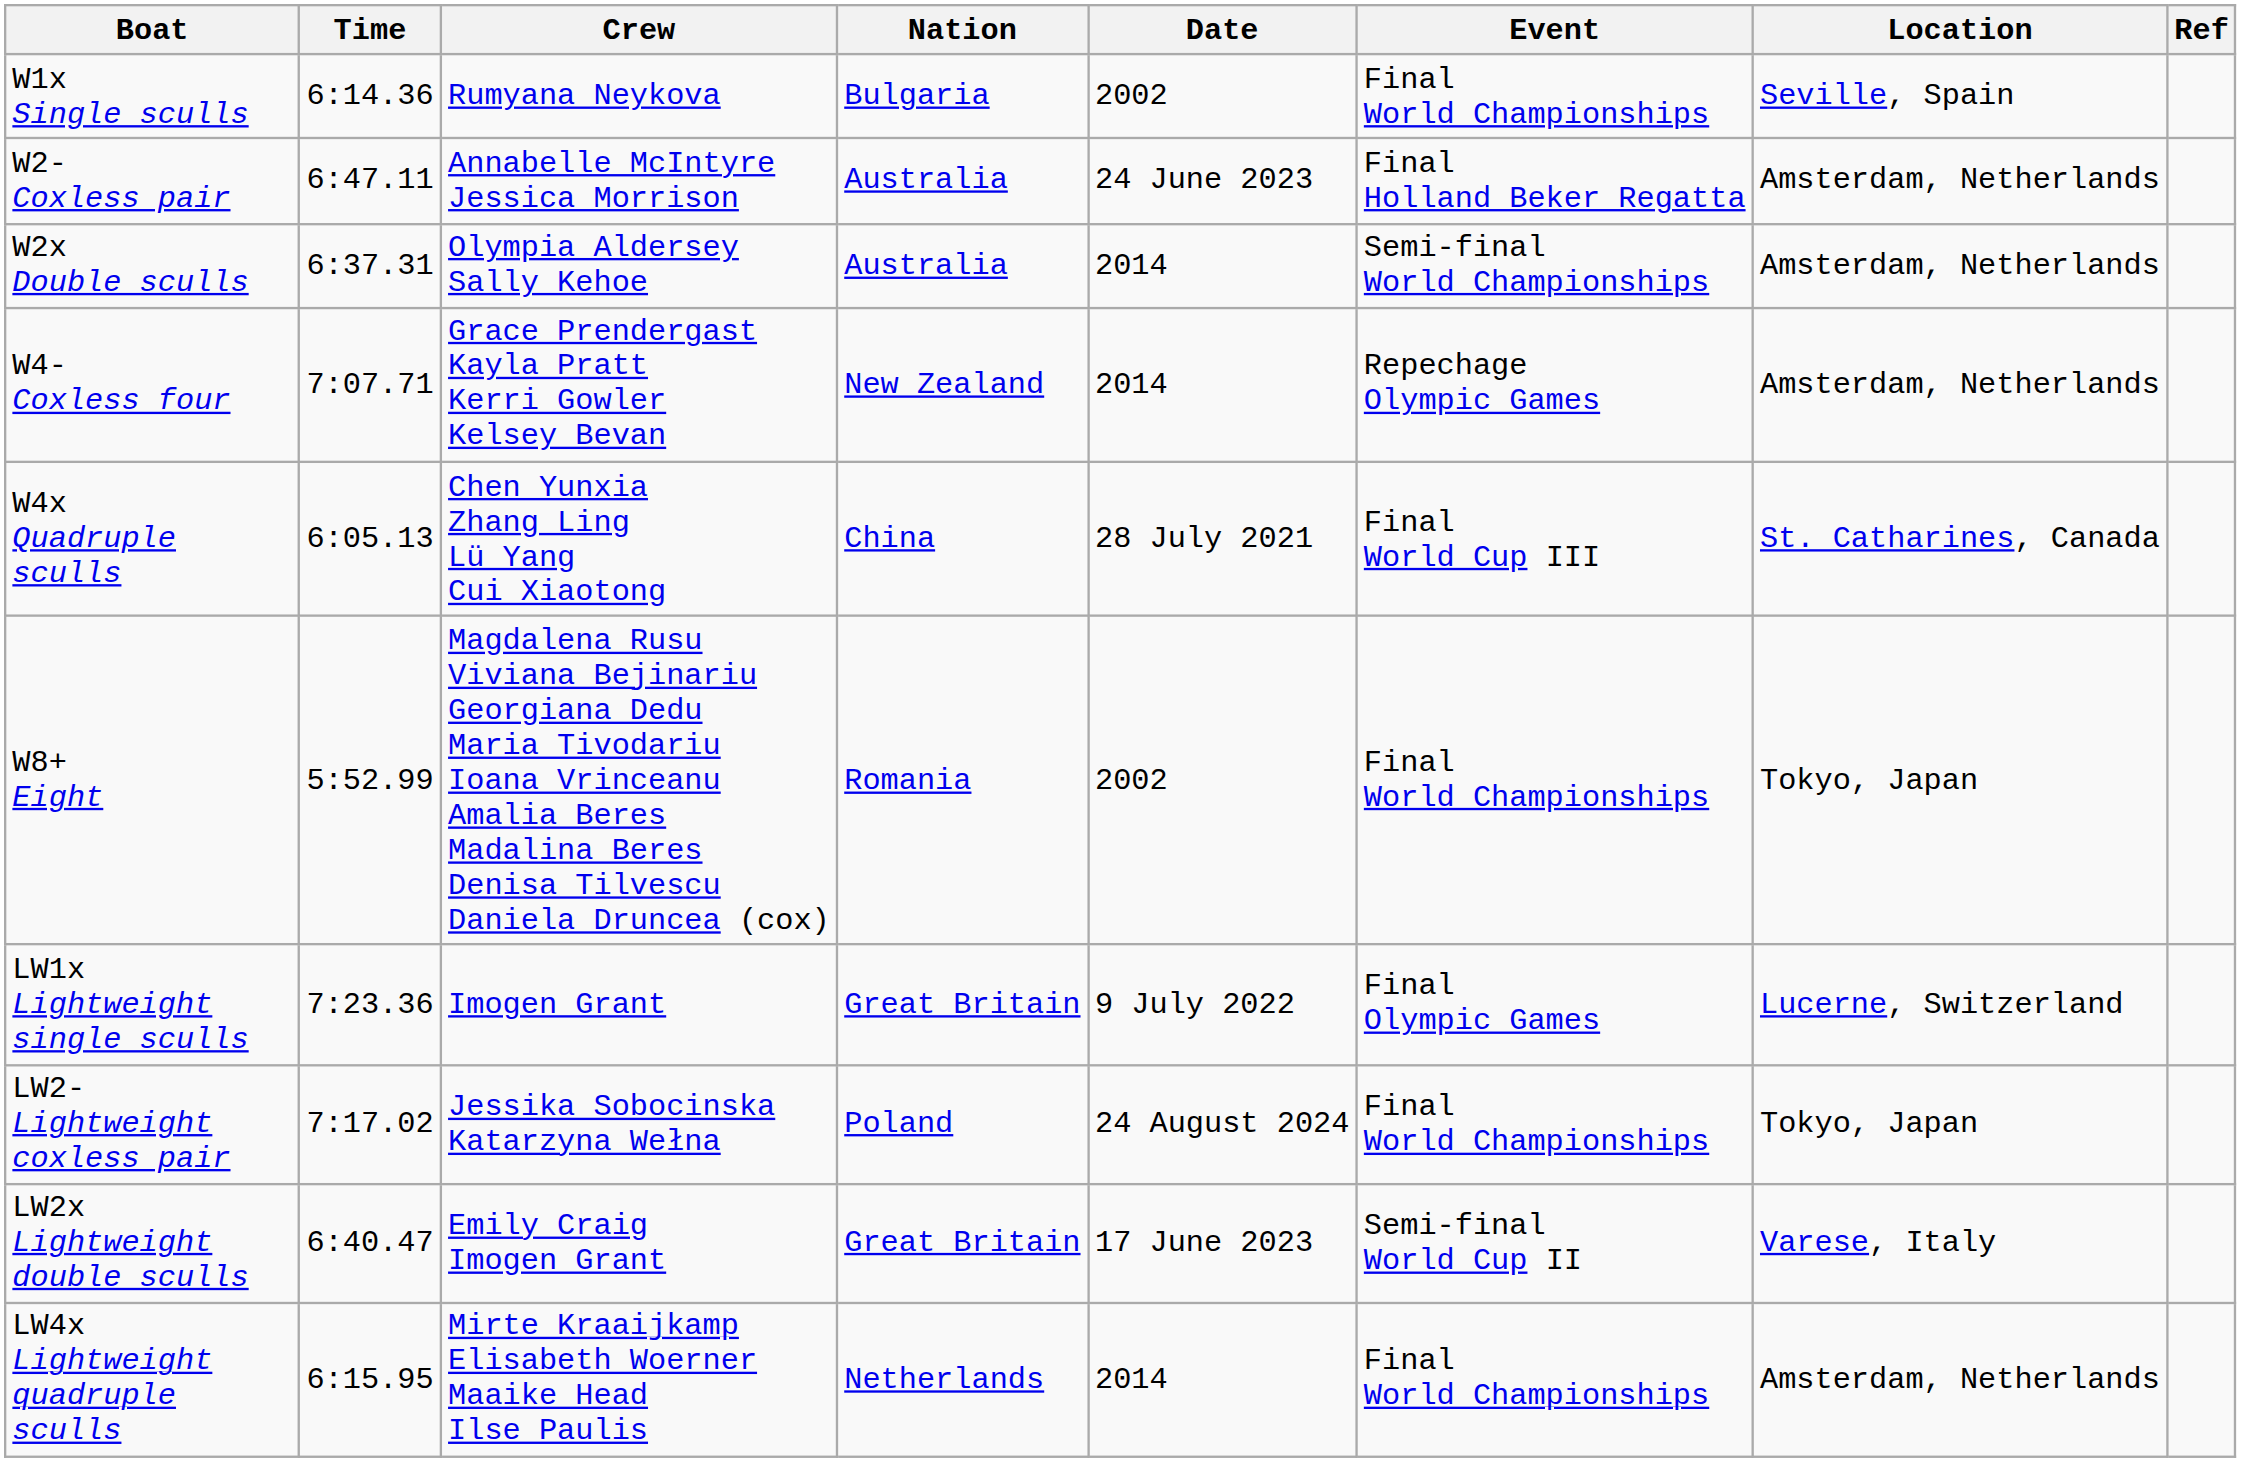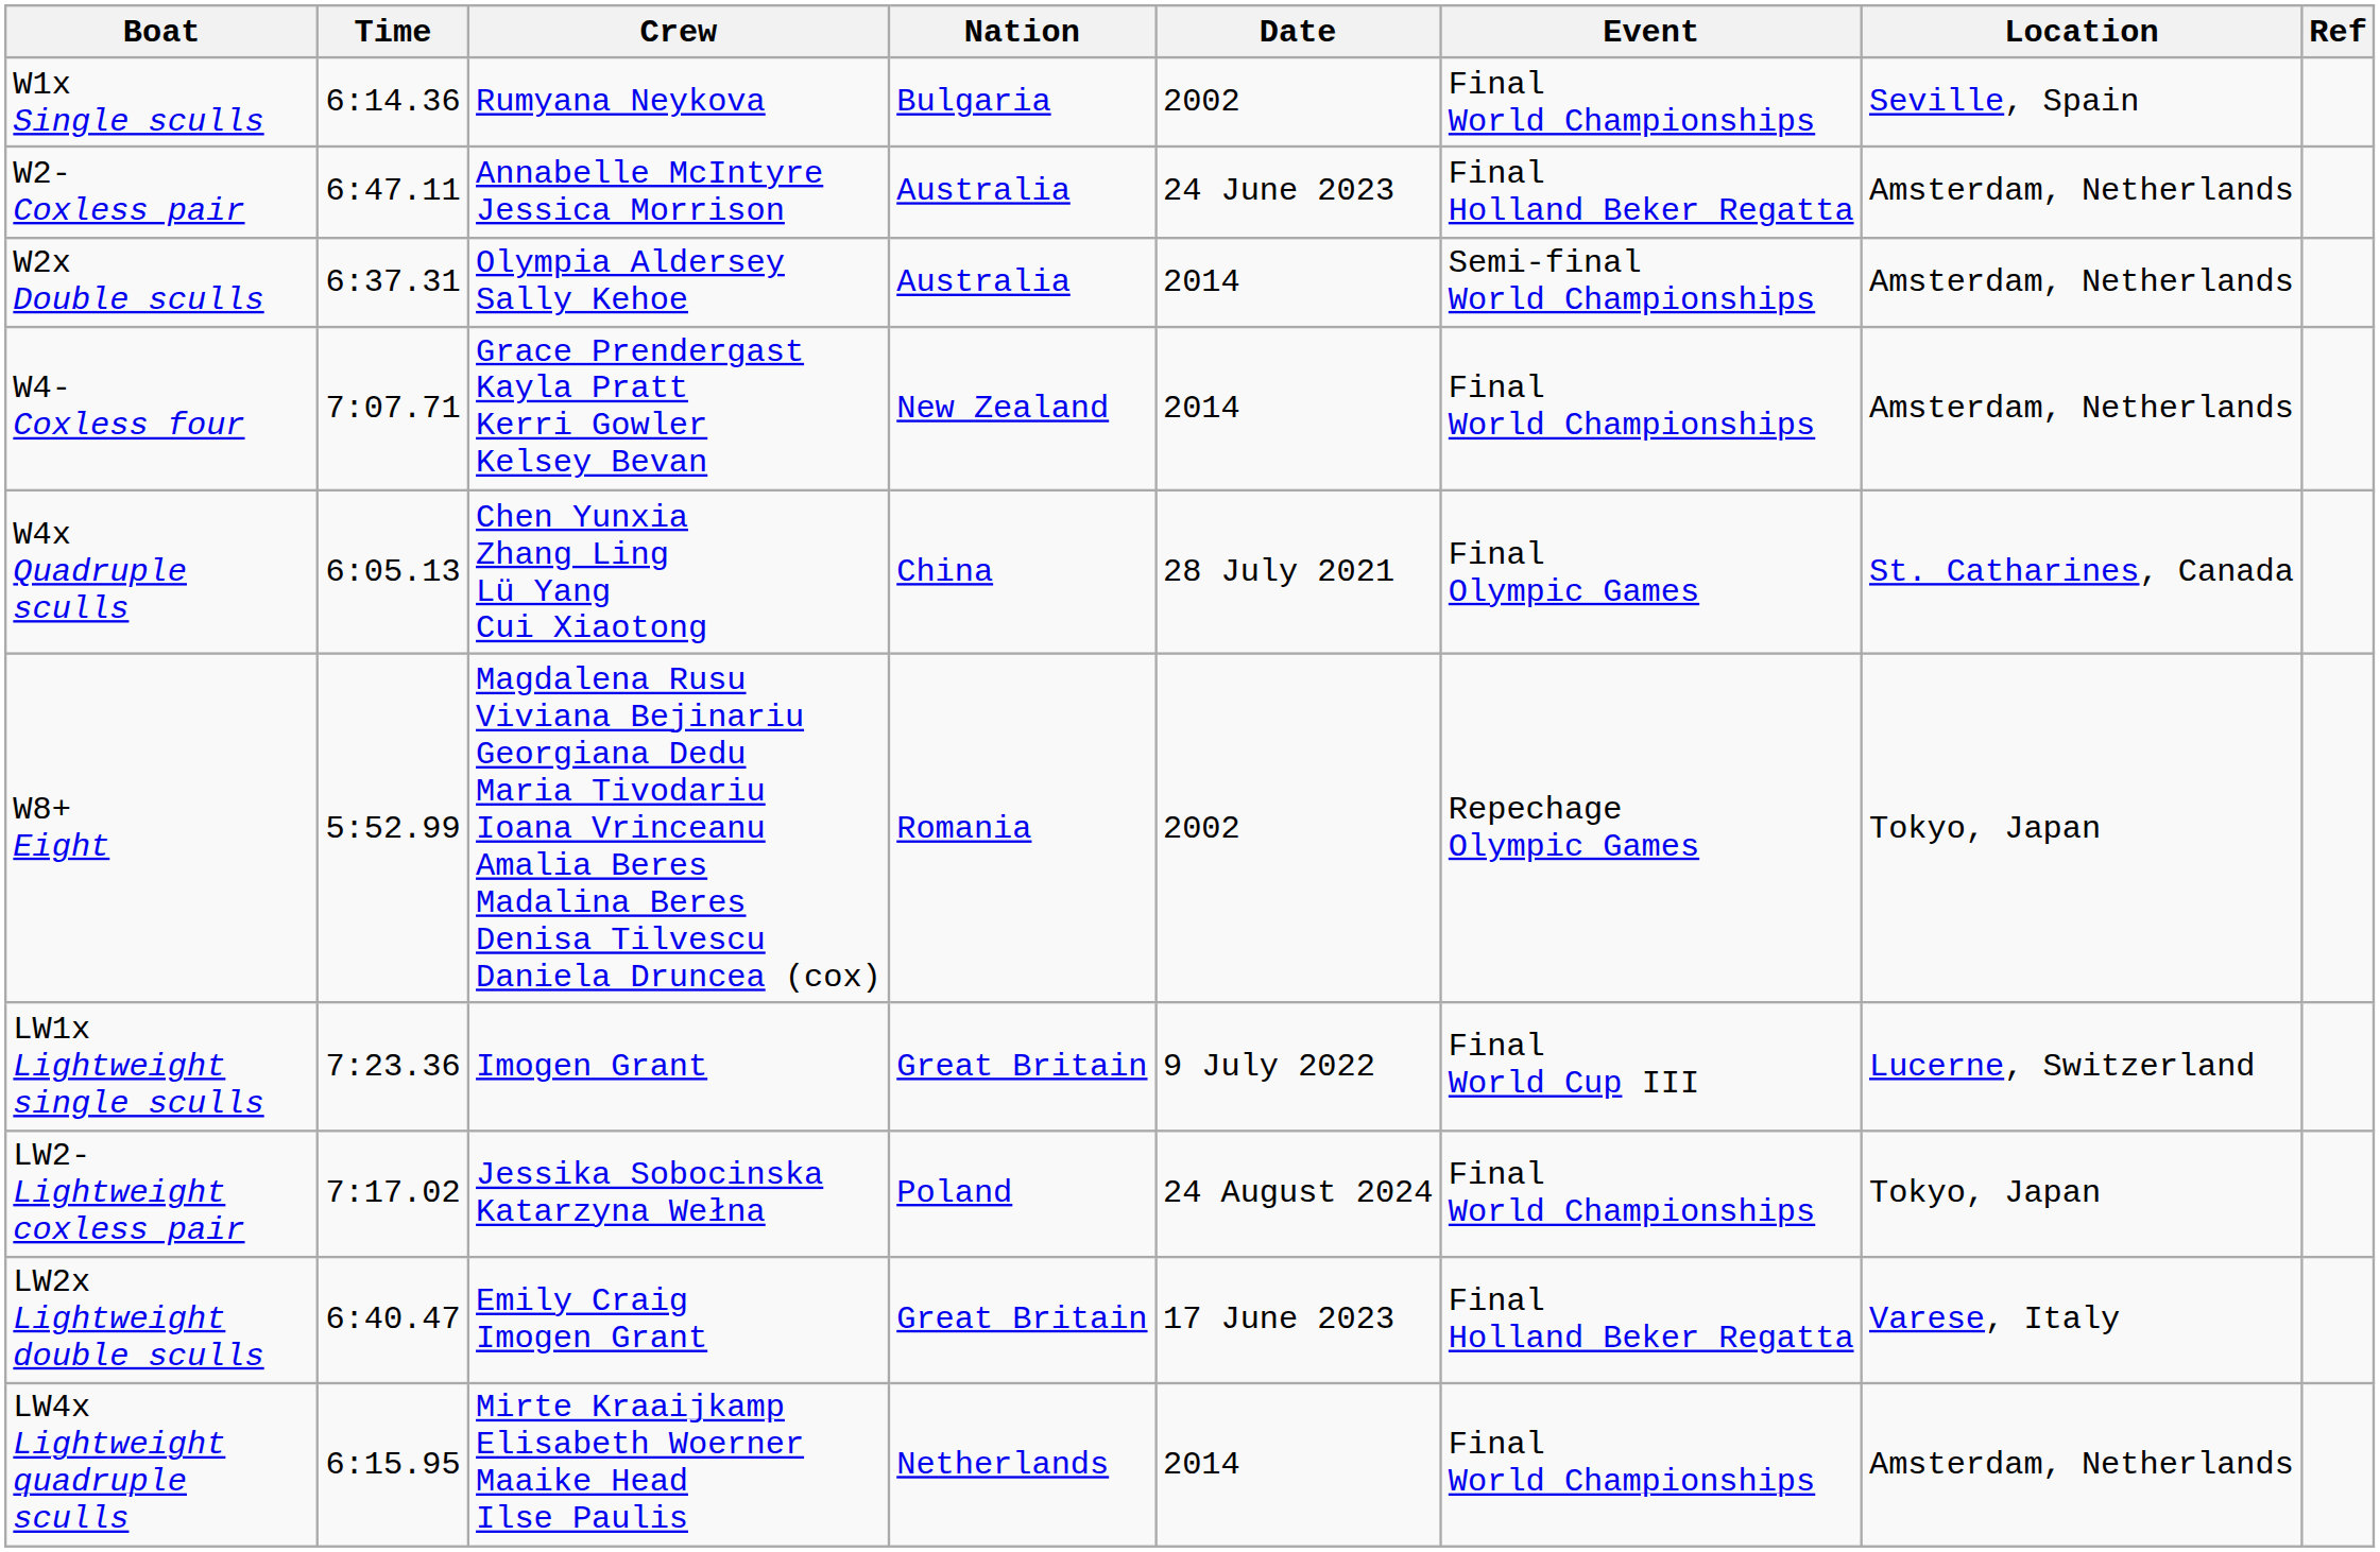W4- Coxless four | Event: Repechage Olympic Games -> Final World Championships
W4x Quadruple sculls | Event: Final World Cup III -> Final Olympic Games
W8+ Eight | Event: Final World Championships -> Repechage Olympic Games
LW1x Lightweight single sculls | Event: Final Olympic Games -> Final World Cup III
LW2x Lightweight double sculls | Event: Semi-final World Cup II -> Final Holland Beker Regatta
